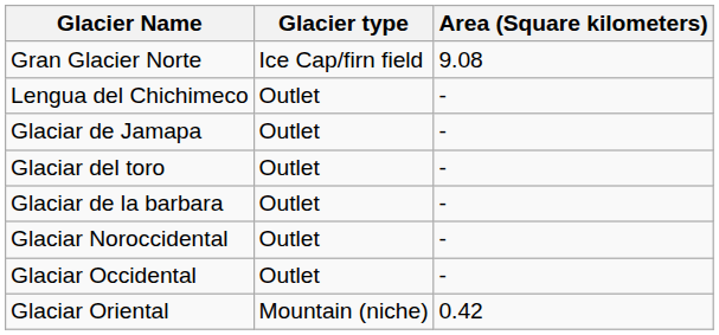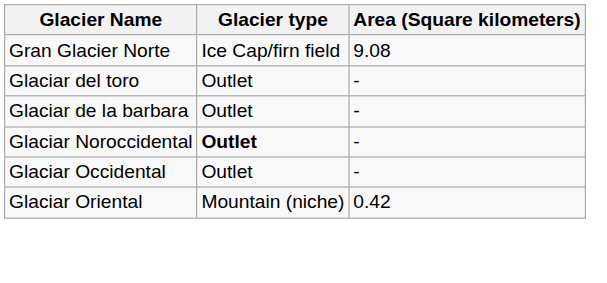- row: Lengua del Chichimeco | Outlet | -
- row: Glaciar de Jamapa | Outlet | -
Glaciar Noroccidental | Glacier type: normal -> bold
